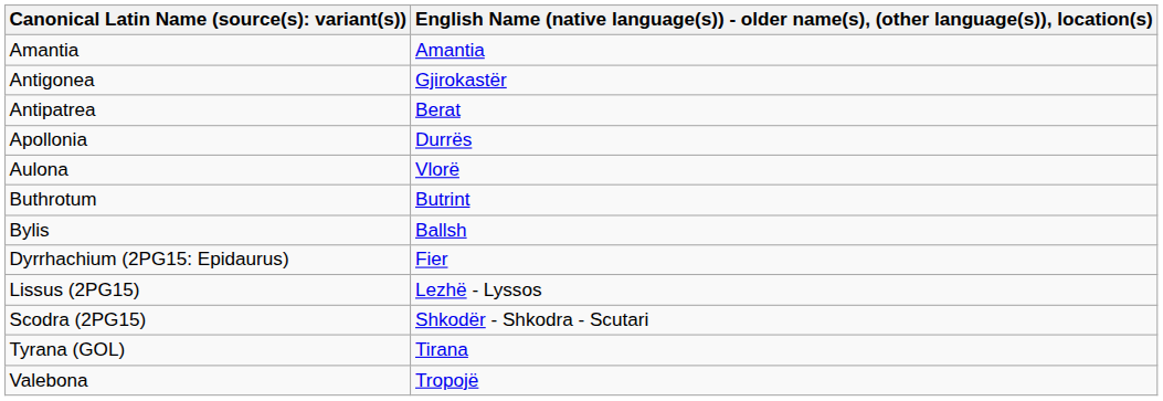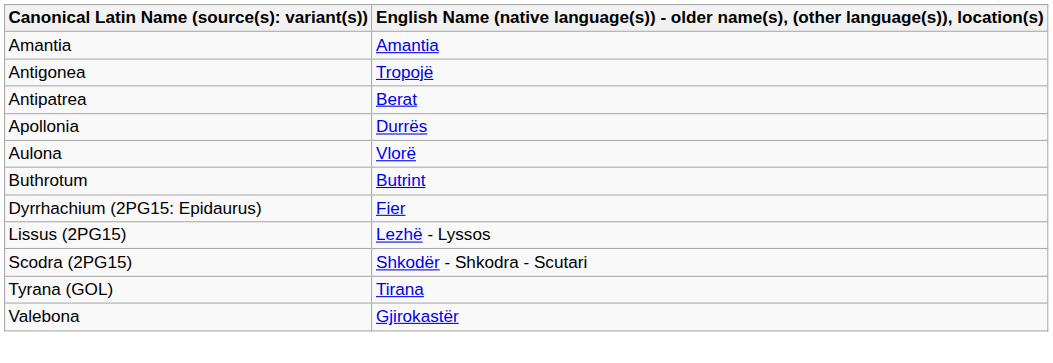Antigonea | column 2: Gjirokastër -> Tropojë
- row: Bylis | Ballsh
Valebona | column 2: Tropojë -> Gjirokastër
